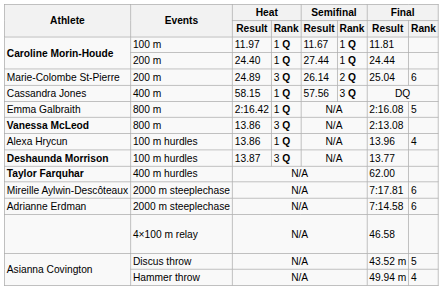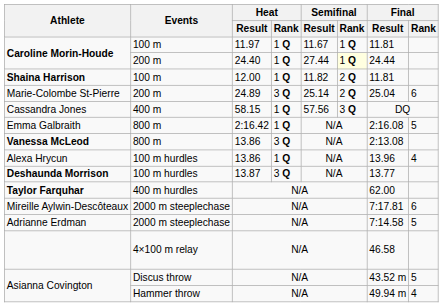Caroline Morin-Houde / 200 m | Semifinal / Rank: no background -> lightyellow background
+ row: Shaina Harrison | 100 m | 12.00 | 1 Q | 11.82 | 2 Q | 11.81
Marie-Colombe St-Pierre | Semifinal / Result: 26.14 -> 25.14
Adrianne Erdman | Final / Rank: 6 -> 5
